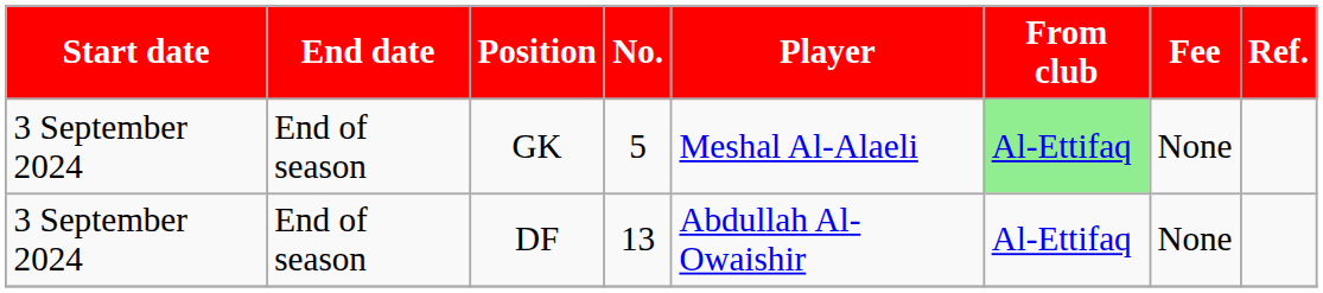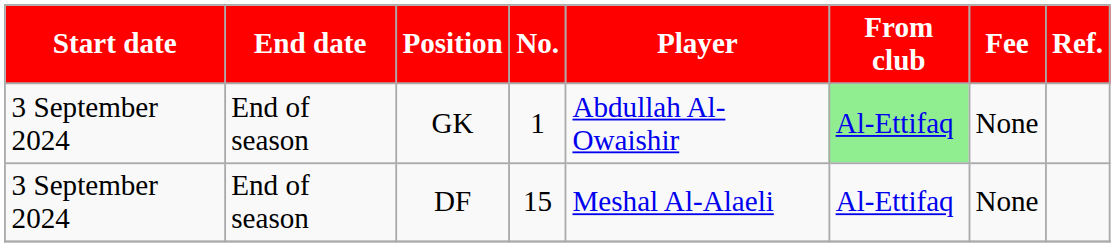GK | No.: 5 -> 1
GK | Player: Meshal Al-Alaeli -> Abdullah Al-Owaishir
DF | No.: 13 -> 15
DF | Player: Abdullah Al-Owaishir -> Meshal Al-Alaeli
